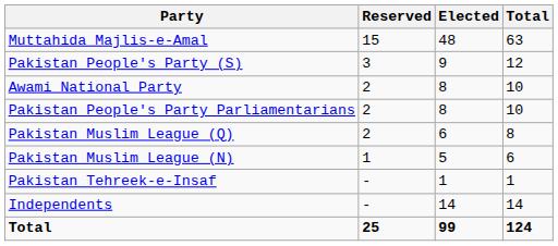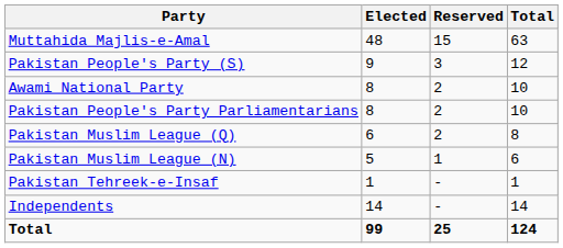columns swapped: Elected <-> Reserved
